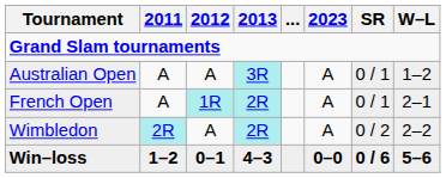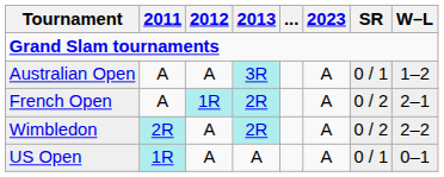French Open | SR: 0 / 1 -> 0 / 2
+ row: US Open | 1R | A | A | A | 0 / 1 | 0–1
- row: Win–loss | 1–2 | 0–1 | 4–3 | 0–0 | 0 / 6 | 5–6
